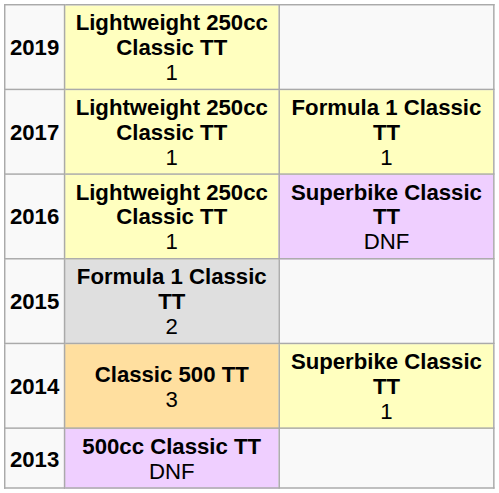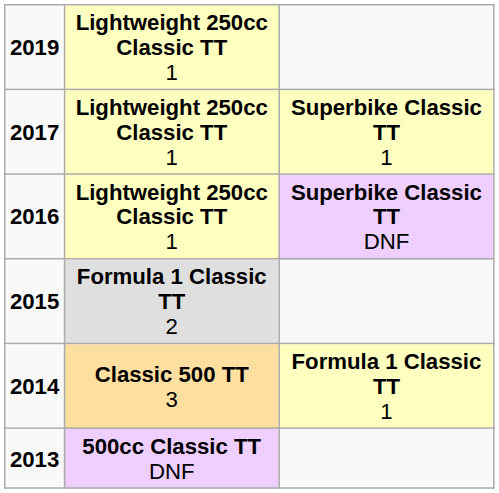2017 | column 3: Formula 1 Classic TT 1 -> Superbike Classic TT 1
2014 | column 3: Superbike Classic TT 1 -> Formula 1 Classic TT 1
